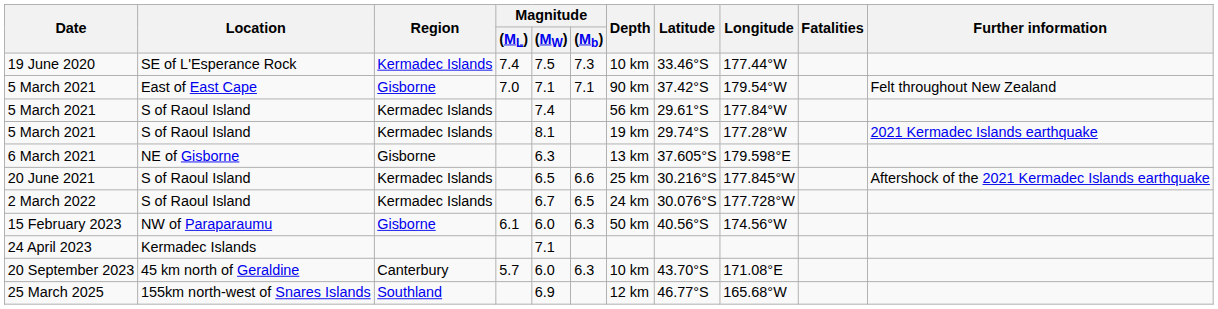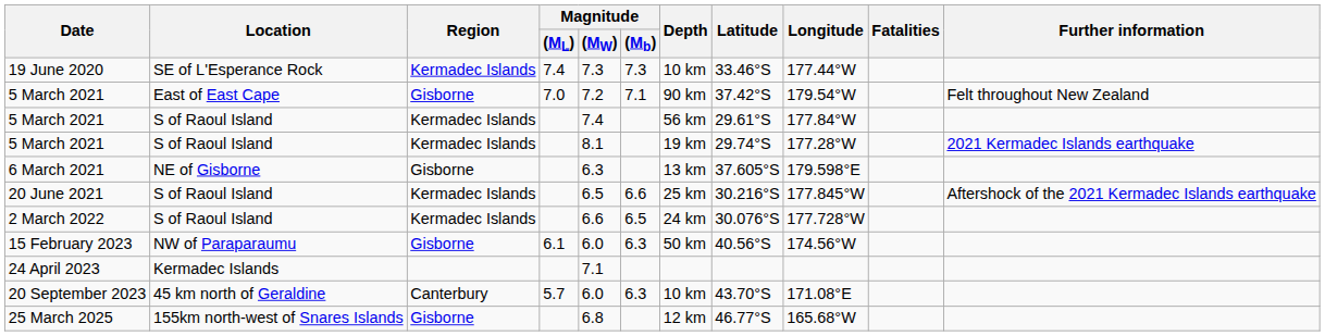19 June 2020 | Magnitude / (MW): 7.5 -> 7.3
5 March 2021 / East of East Cape | Magnitude / (MW): 7.1 -> 7.2
2 March 2022 | Magnitude / (MW): 6.7 -> 6.6
25 March 2025 | Region: Southland -> Gisborne
25 March 2025 | Magnitude / (MW): 6.9 -> 6.8
